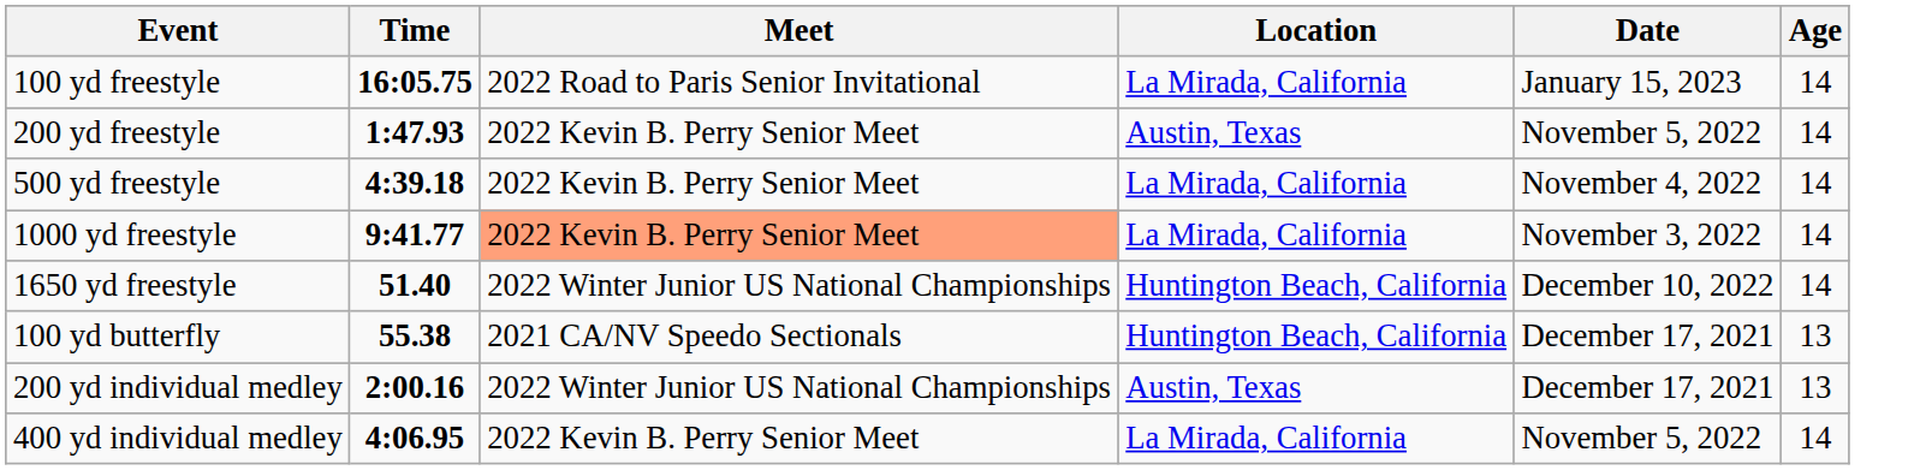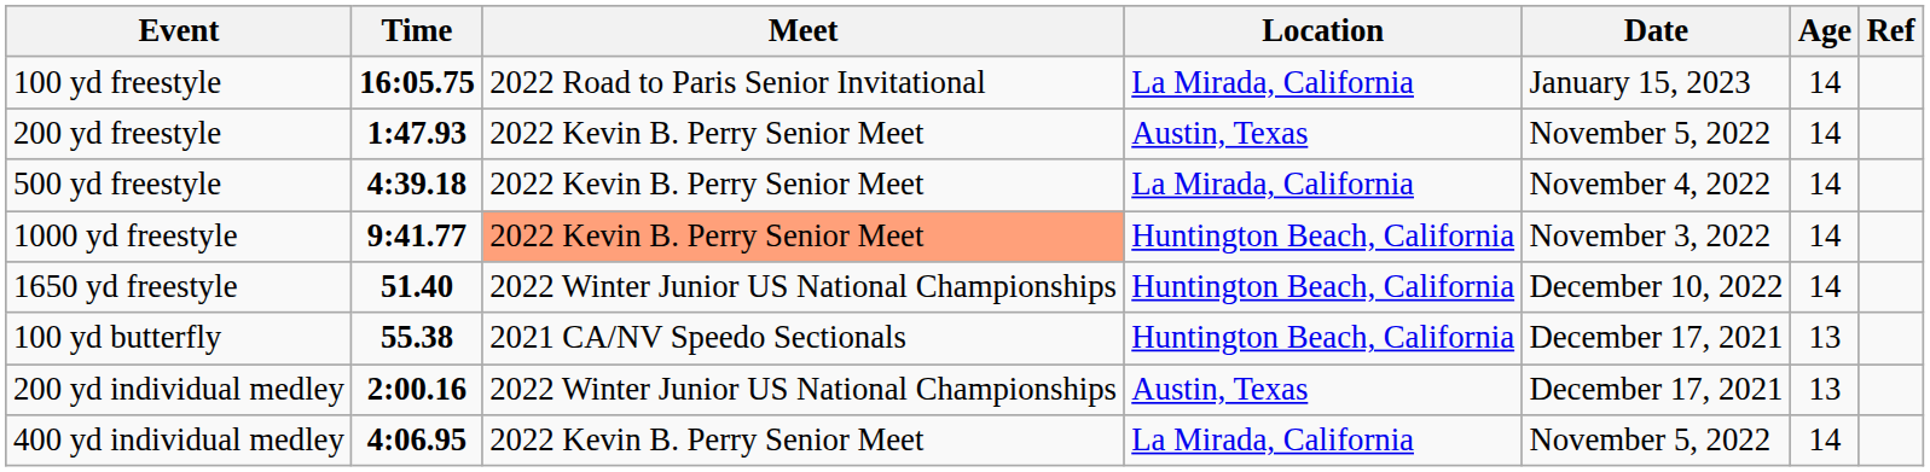+ column: Ref
1000 yd freestyle | Location: La Mirada, California -> Huntington Beach, California
